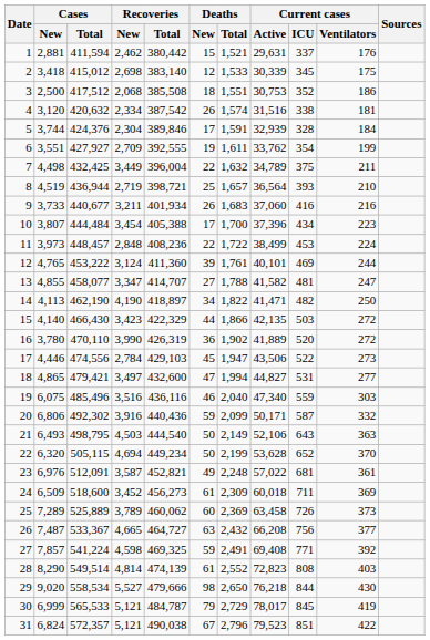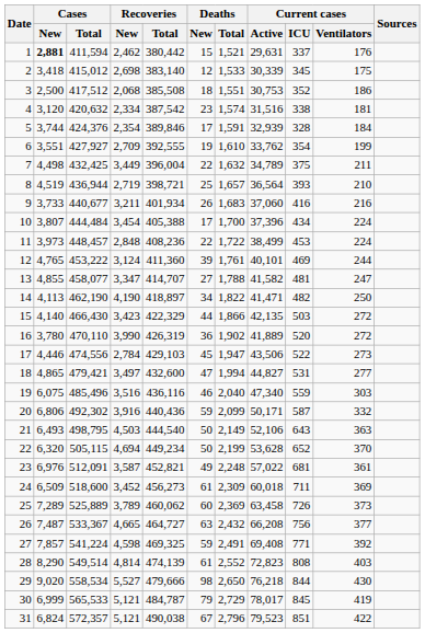1 | Cases / New: normal -> bold
4 | Deaths / New: 26 -> 23
5 | Recoveries / New: 2,304 -> 2,354
6 | Deaths / Total: 1,611 -> 1,610
10 | Current cases / Ventilators: 223 -> 224
